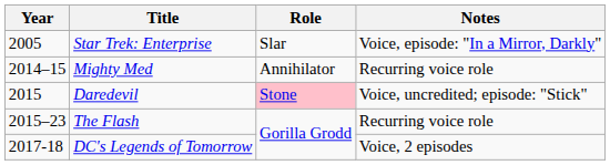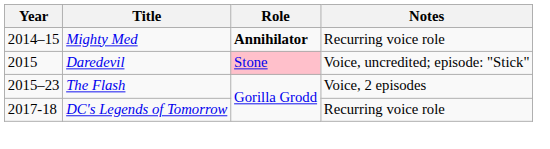- row: 2005 | Star Trek: Enterprise | Slar | Voice, episode: "In a Mirror, Darkly"
Mighty Med | Role: normal -> bold
The Flash | Notes: Recurring voice role -> Voice, 2 episodes
DC's Legends of Tomorrow | Notes: Voice, 2 episodes -> Recurring voice role
